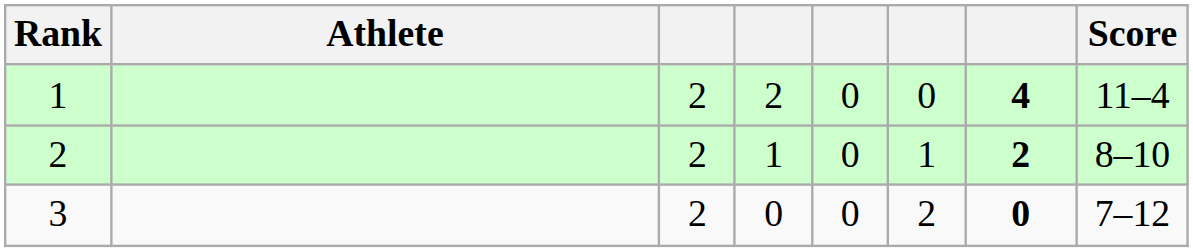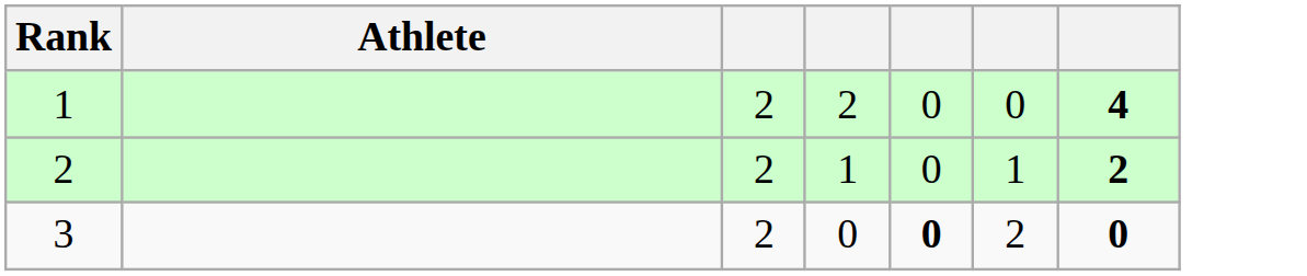- column: Score | 11–4 | 8–10 | 7–12
3 | column 5: normal -> bold
